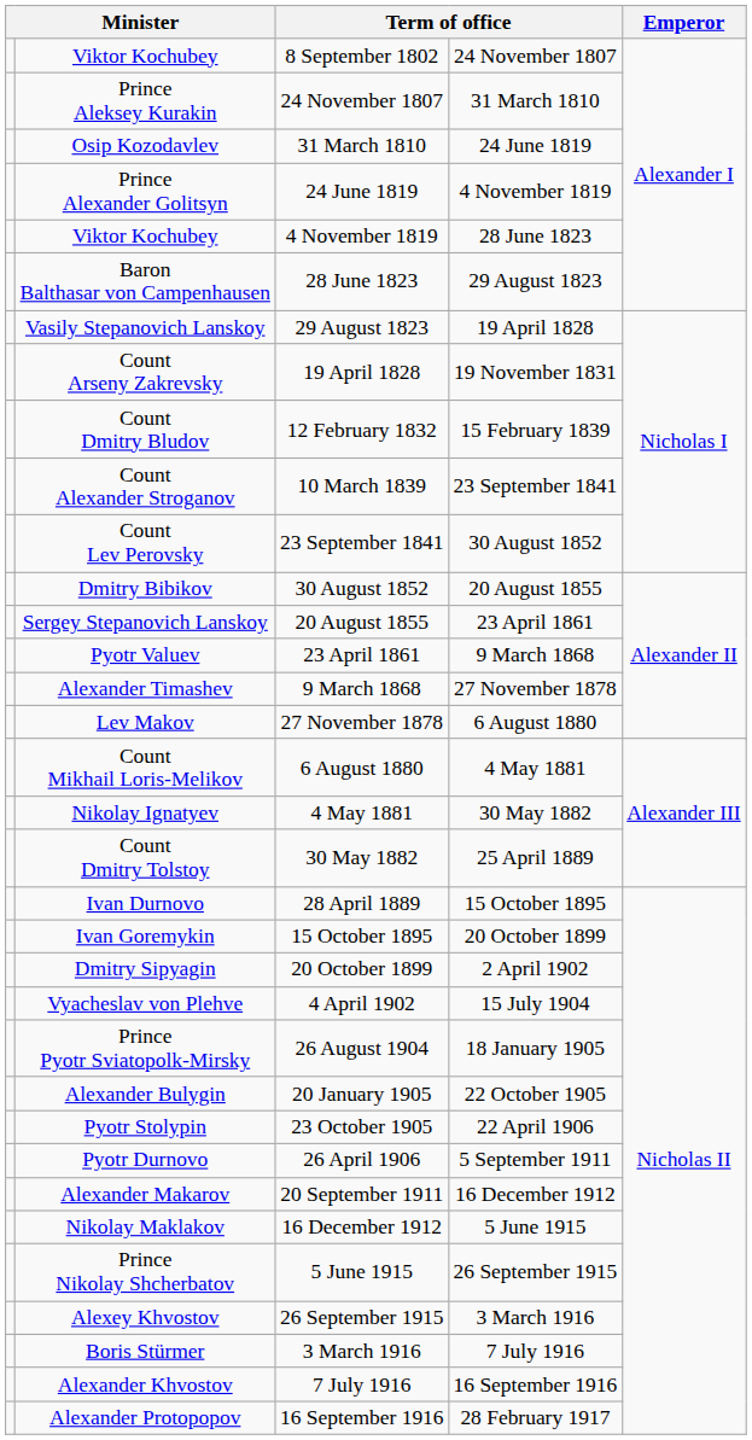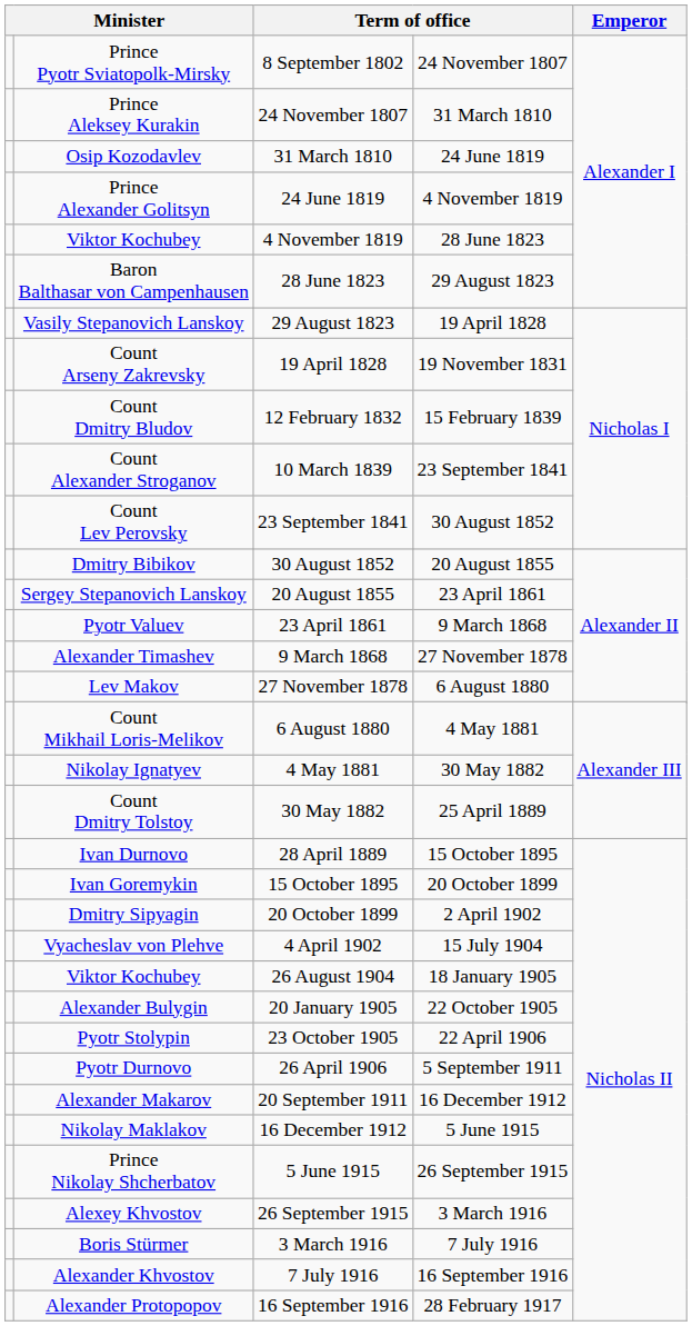8 September 1802 | column 2: Viktor Kochubey -> Prince Pyotr Sviatopolk-Mirsky
26 August 1904 | column 2: Prince Pyotr Sviatopolk-Mirsky -> Viktor Kochubey
